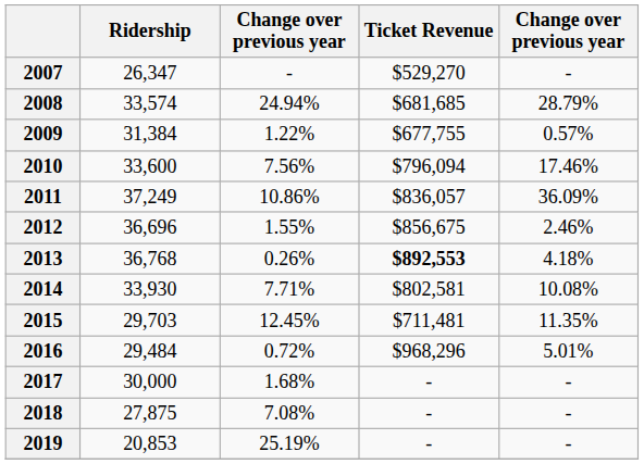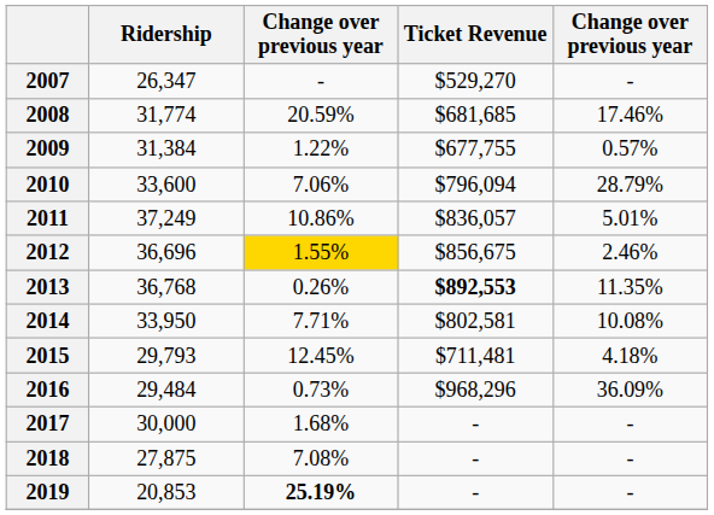2008 | Ridership: 33,574 -> 31,774
2008 | column 3: 24.94% -> 20.59%
2008 | column 5: 28.79% -> 17.46%
2010 | column 3: 7.56% -> 7.06%
2010 | column 5: 17.46% -> 28.79%
2011 | column 5: 36.09% -> 5.01%
2012 | column 3: no background -> gold background
2013 | column 5: 4.18% -> 11.35%
2014 | Ridership: 33,930 -> 33,950
2015 | Ridership: 29,703 -> 29,793
2015 | column 5: 11.35% -> 4.18%
2016 | column 3: 0.72% -> 0.73%
2016 | column 5: 5.01% -> 36.09%
2019 | column 3: normal -> bold
